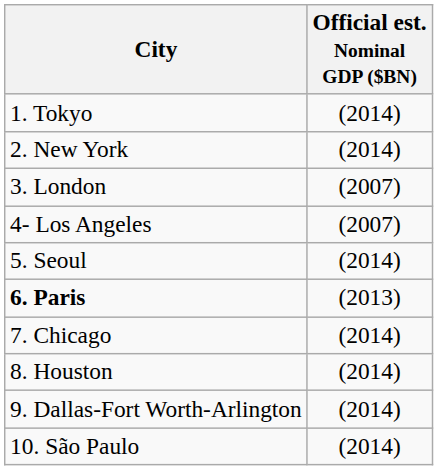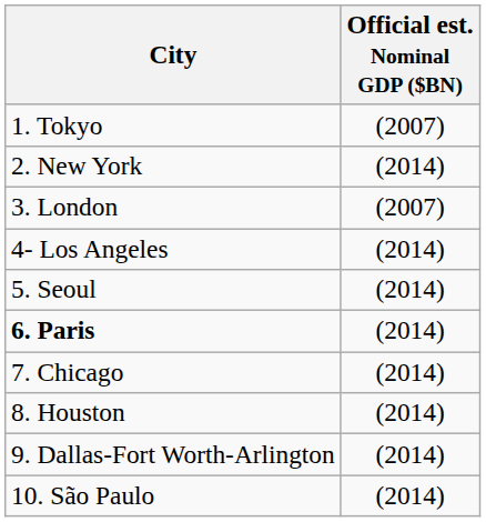1. Tokyo | Official est. Nominal GDP ($BN): (2014) -> (2007)
4- Los Angeles | Official est. Nominal GDP ($BN): (2007) -> (2014)
6. Paris | Official est. Nominal GDP ($BN): (2013) -> (2014)
